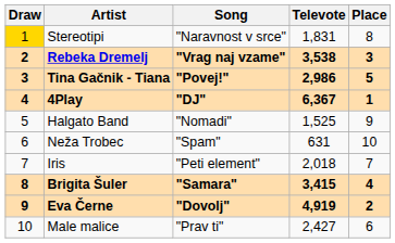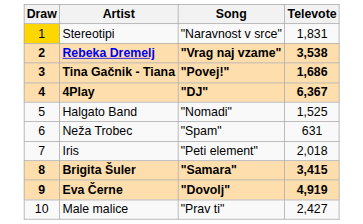- column: Place | 8 | 3 | 5 | 1 | 9 | 10 | 7 | 4 | 2 | 6
Tina Gačnik - Tiana | Televote: 2,986 -> 1,686
